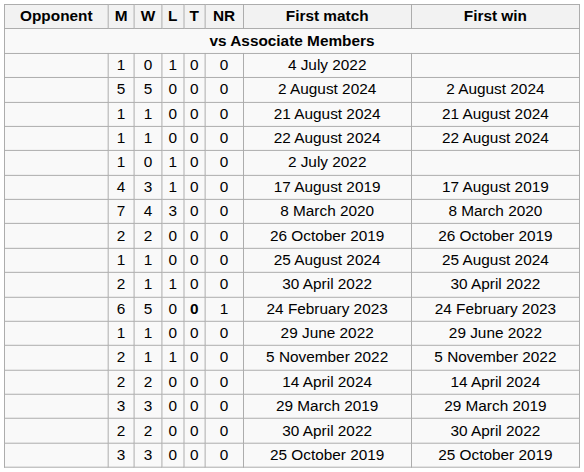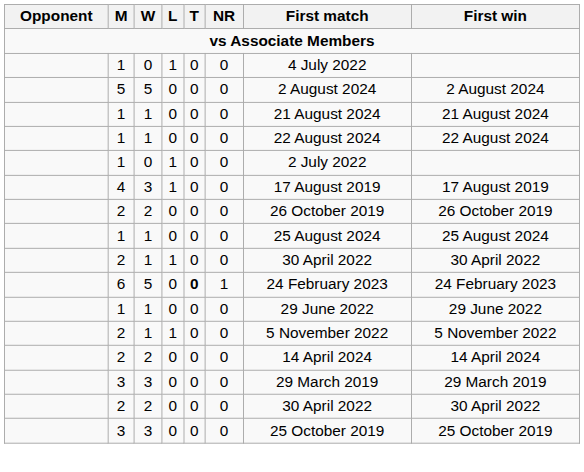- row: 7 | 4 | 3 | 0 | 0 | 8 March 2020 | 8 March 2020
